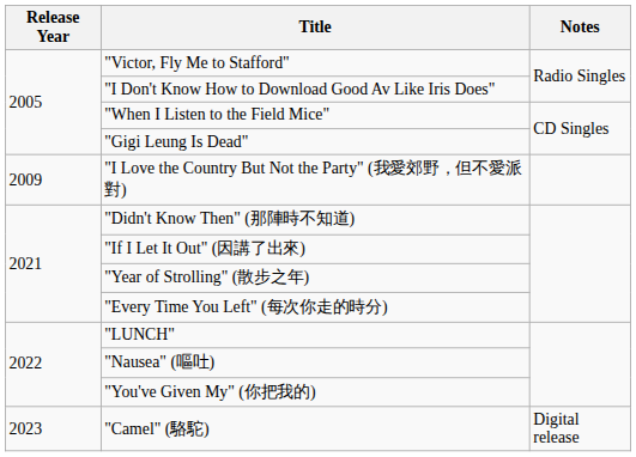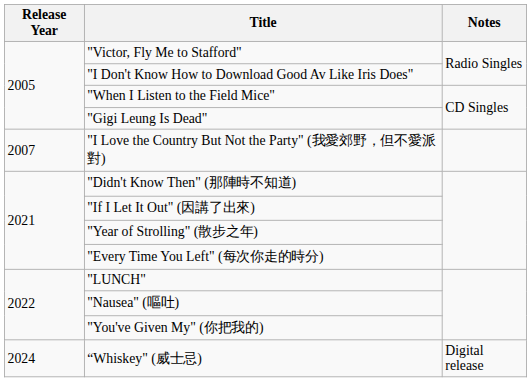"I Love the Country But Not the Party" (我愛郊野，但不愛派對) | Release Year: 2009 -> 2007
- row: 2023 | "Camel" (駱駝) | Digital release
+ row: 2024 | “Whiskey" (威士忌) | Digital release
